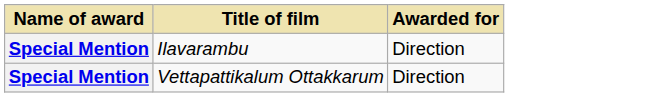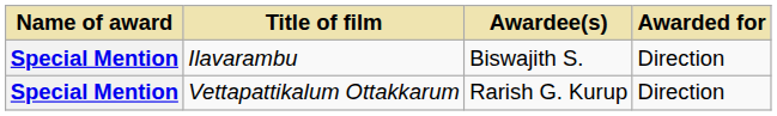+ column: Awardee(s) | Biswajith S. | Rarish G. Kurup
